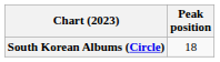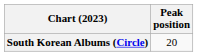South Korean Albums (Circle) | Peak position: 18 -> 20
